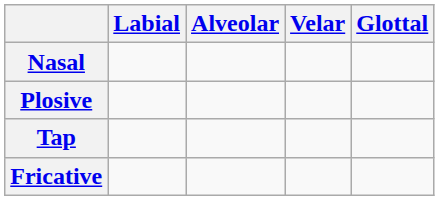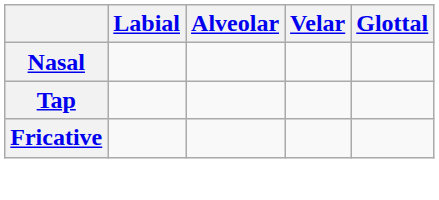- row: Plosive
